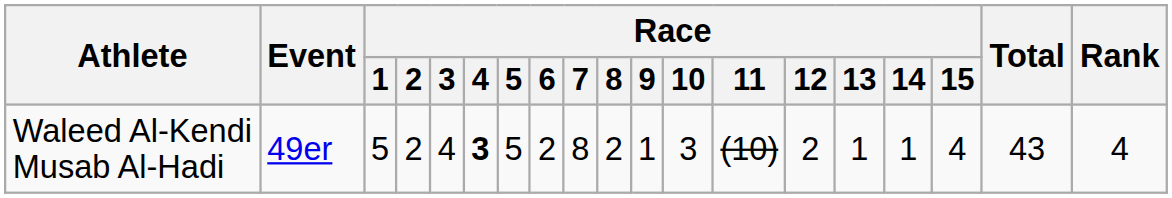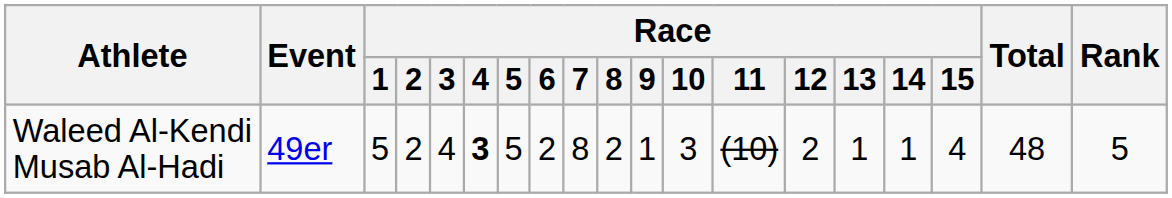Waleed Al-Kendi Musab Al-Hadi | Total: 43 -> 48
Waleed Al-Kendi Musab Al-Hadi | Rank: 4 -> 5
